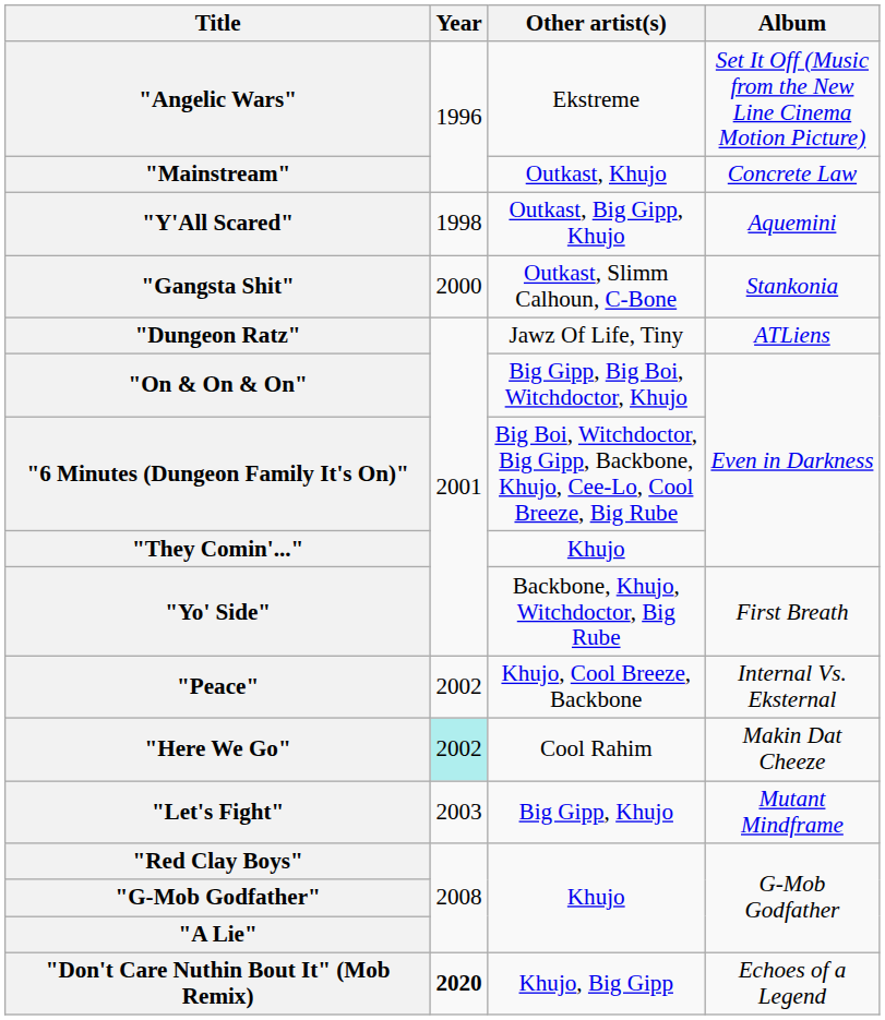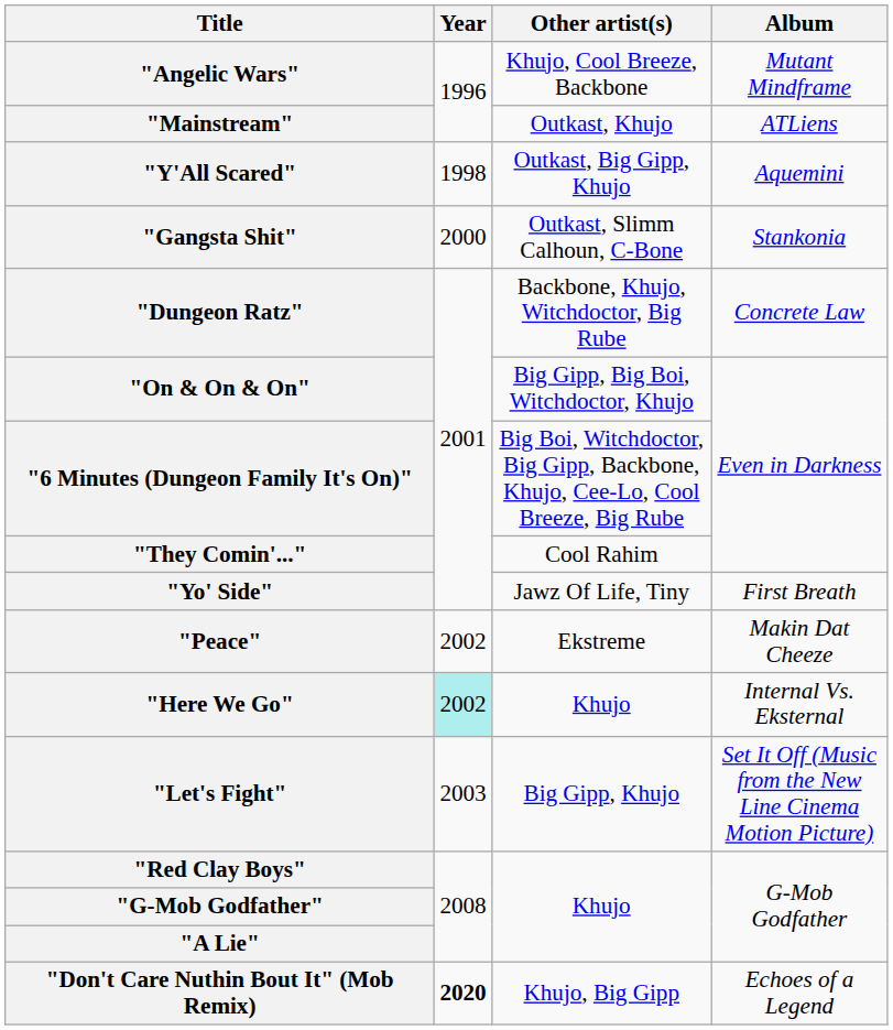"Angelic Wars" | Other artist(s): Ekstreme -> Khujo, Cool Breeze, Backbone
"Angelic Wars" | Album: Set It Off (Music from the New Line Cinema Motion Picture) -> Mutant Mindframe
"Mainstream" | Album: Concrete Law -> ATLiens
"Dungeon Ratz" | Other artist(s): Jawz Of Life, Tiny -> Backbone, Khujo, Witchdoctor, Big Rube
"Dungeon Ratz" | Album: ATLiens -> Concrete Law
"They Comin'..." | Other artist(s): Khujo -> Cool Rahim
"Yo' Side" | Other artist(s): Backbone, Khujo, Witchdoctor, Big Rube -> Jawz Of Life, Tiny
"Peace" | Other artist(s): Khujo, Cool Breeze, Backbone -> Ekstreme
"Peace" | Album: Internal Vs. Eksternal -> Makin Dat Cheeze
"Here We Go" | Other artist(s): Cool Rahim -> Khujo
"Here We Go" | Album: Makin Dat Cheeze -> Internal Vs. Eksternal
"Let's Fight" | Album: Mutant Mindframe -> Set It Off (Music from the New Line Cinema Motion Picture)
